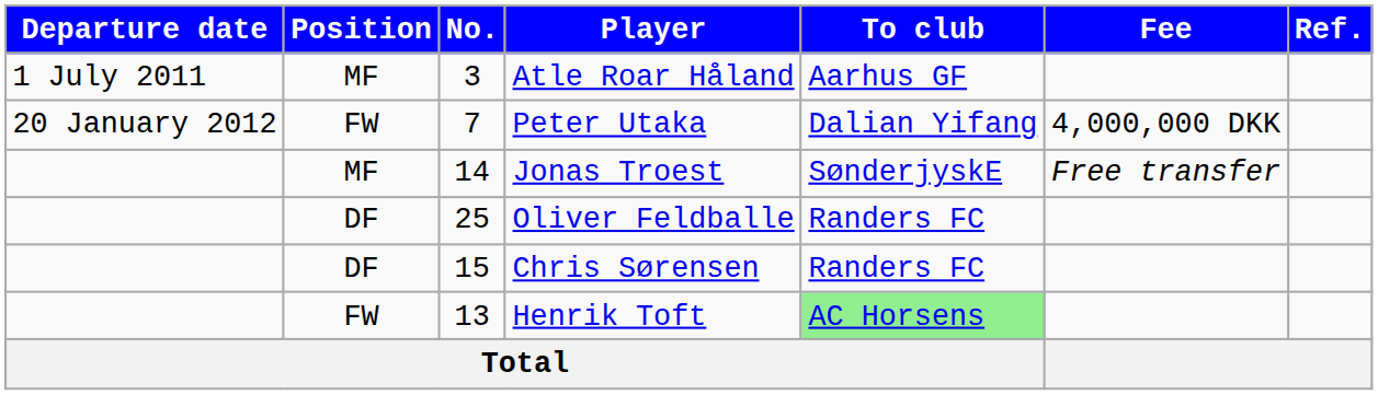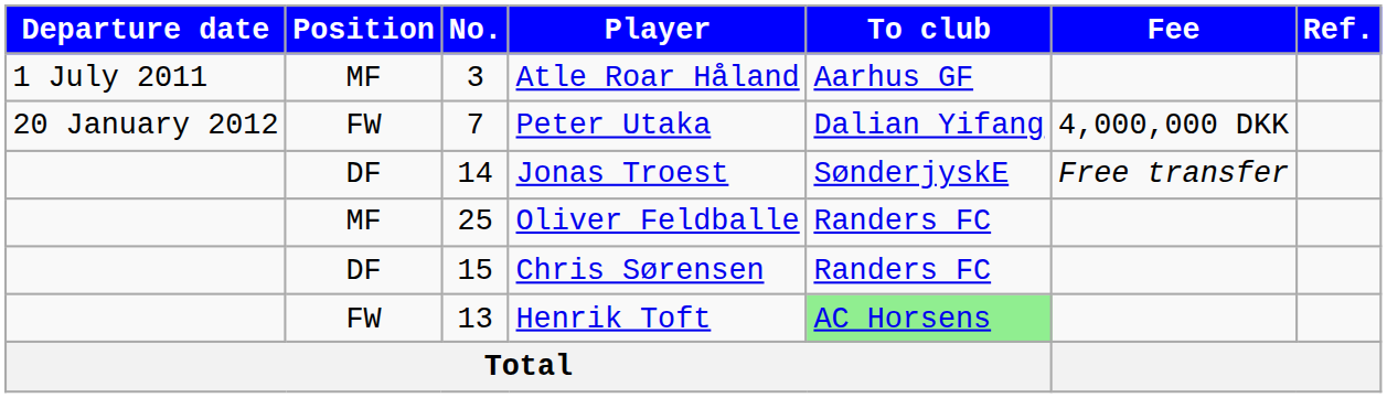Jonas Troest | Position: MF -> DF
Oliver Feldballe | Position: DF -> MF
